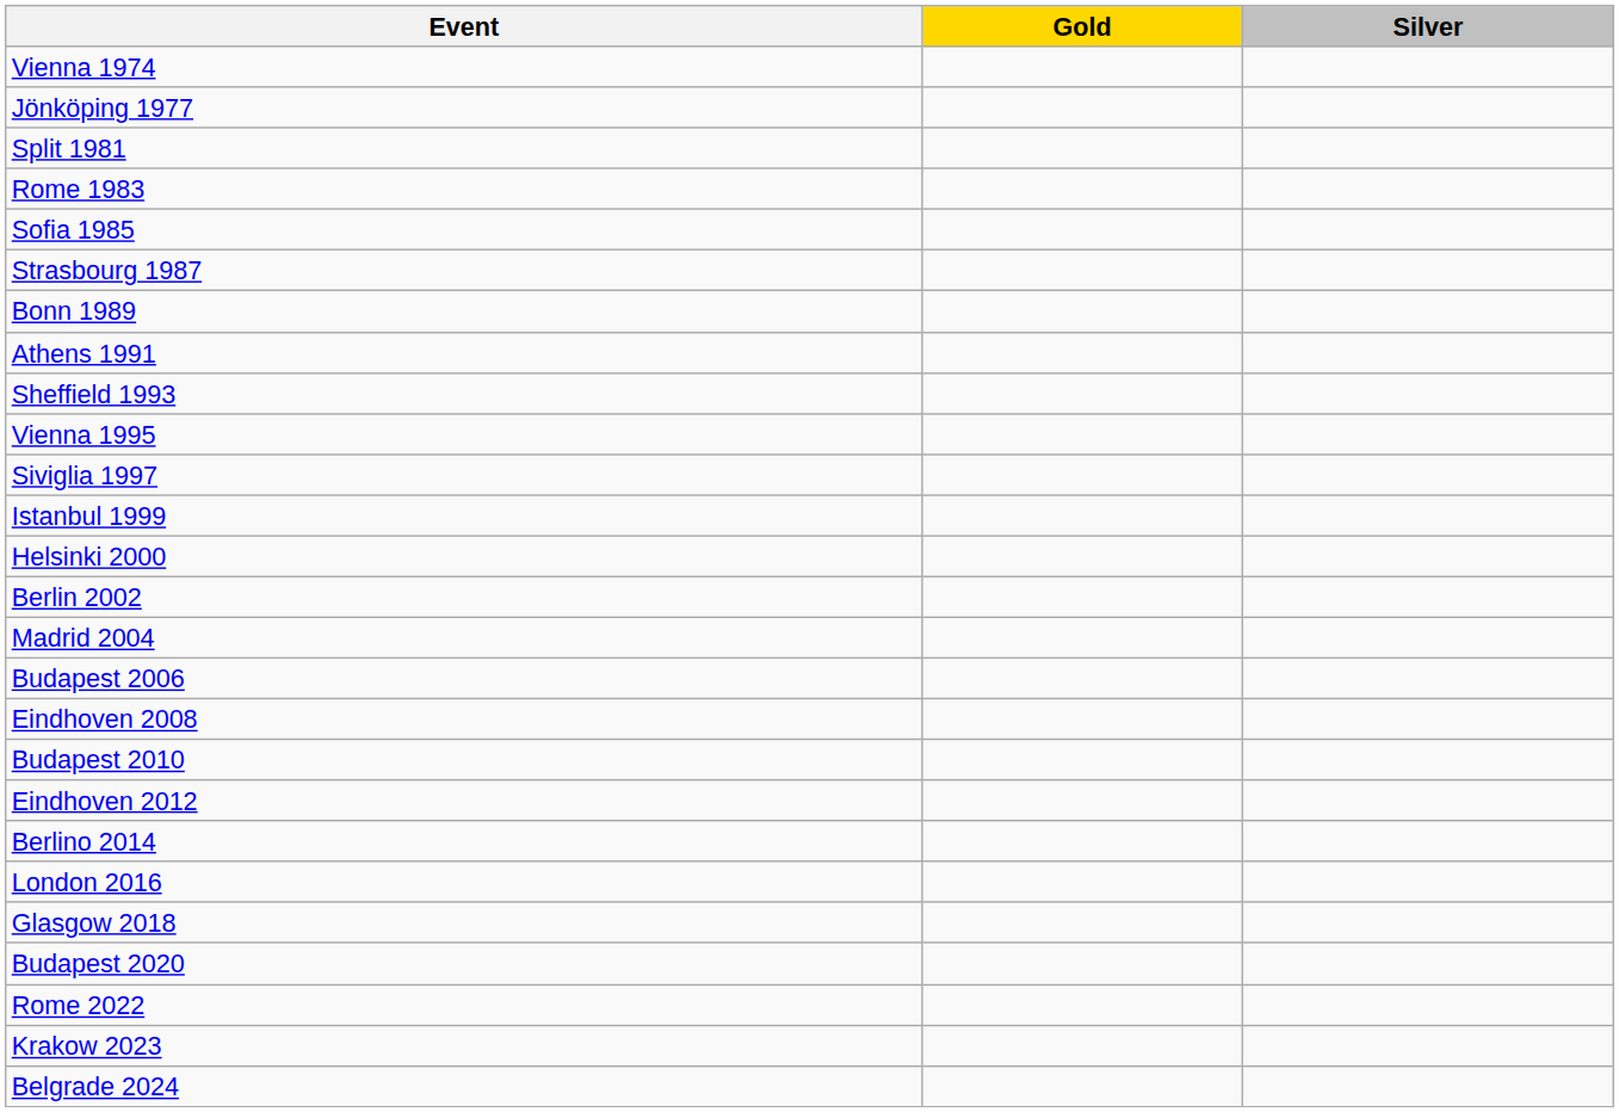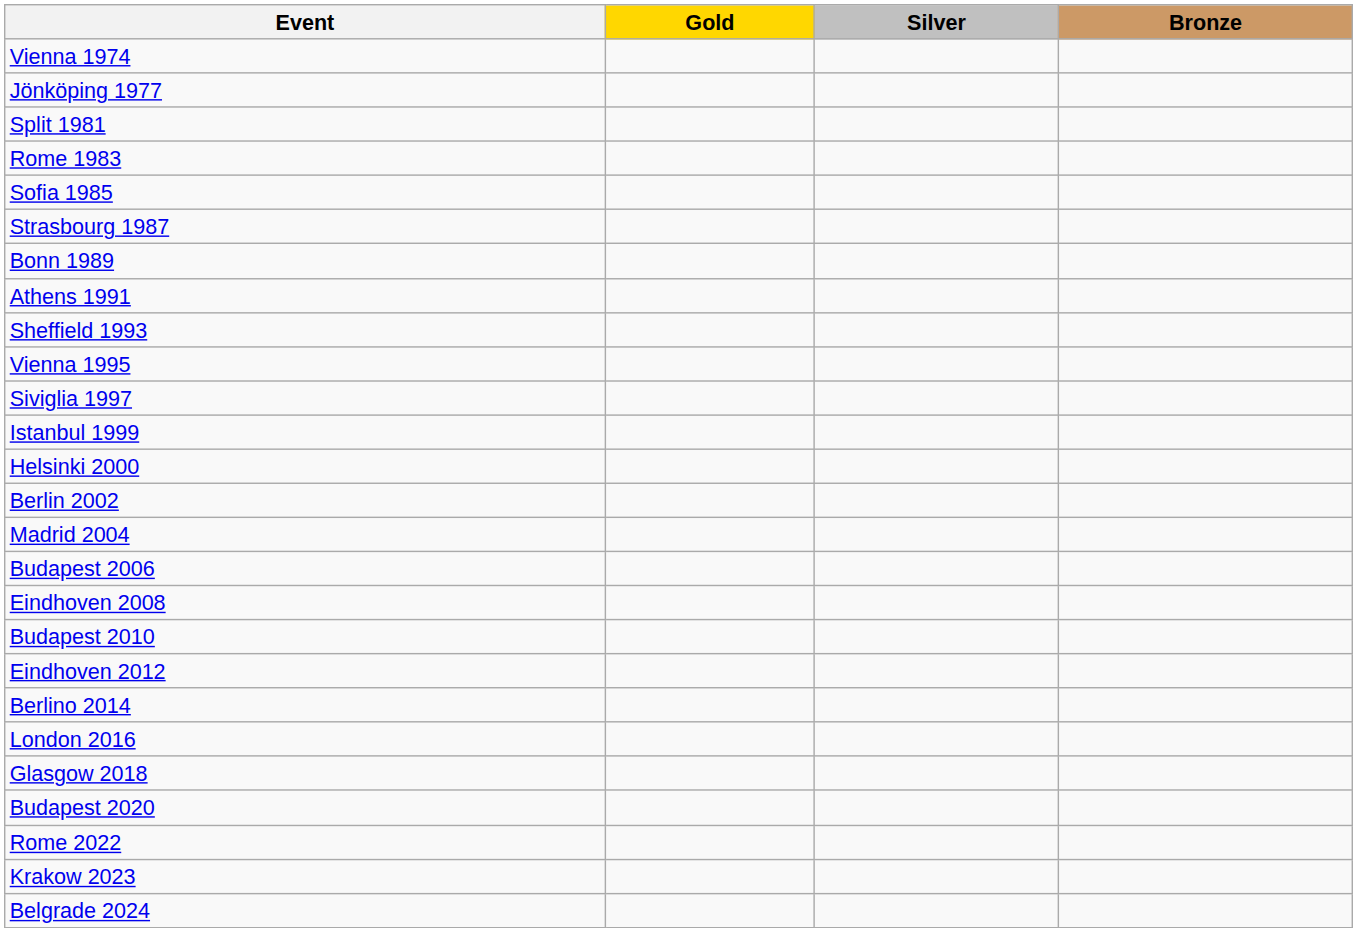+ column: Bronze
